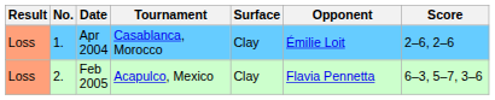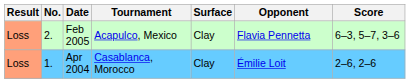rows swapped: Apr 2004 <-> Feb 2005
